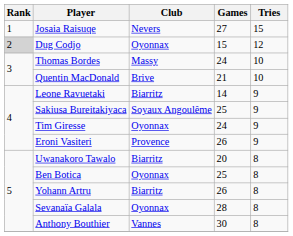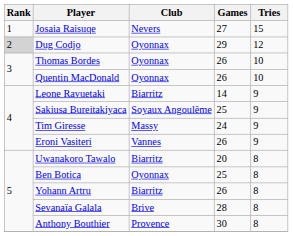Dug Codjo | Games: 15 -> 29
Thomas Bordes | Club: Massy -> Oyonnax
Thomas Bordes | Games: 24 -> 26
Quentin MacDonald | Club: Brive -> Oyonnax
Quentin MacDonald | Games: 21 -> 26
Tim Giresse | Club: Oyonnax -> Massy
Eroni Vasiteri | Club: Provence -> Vannes
Sevanaïa Galala | Club: Oyonnax -> Brive
Anthony Bouthier | Club: Vannes -> Provence
